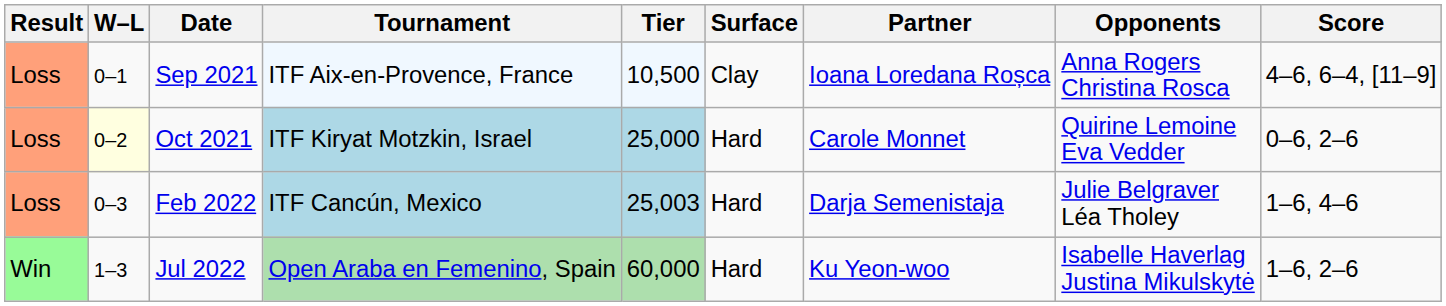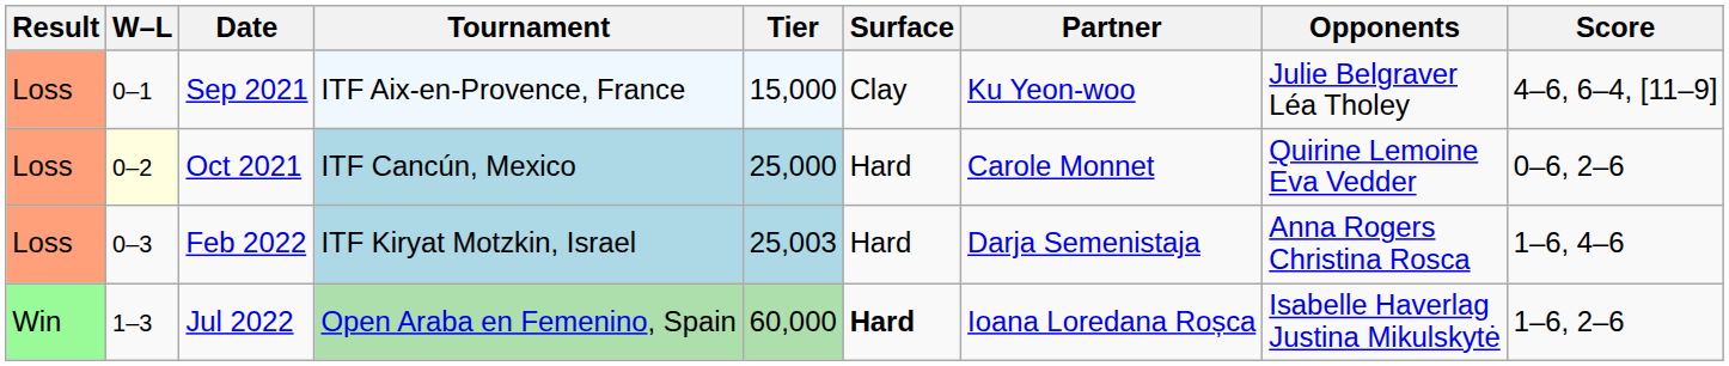Sep 2021 | Tier: 10,500 -> 15,000
Sep 2021 | Partner: Ioana Loredana Roșca -> Ku Yeon-woo
Sep 2021 | Opponents: Anna Rogers Christina Rosca -> Julie Belgraver Léa Tholey
Oct 2021 | Tournament: ITF Kiryat Motzkin, Israel -> ITF Cancún, Mexico
Feb 2022 | Tournament: ITF Cancún, Mexico -> ITF Kiryat Motzkin, Israel
Feb 2022 | Opponents: Julie Belgraver Léa Tholey -> Anna Rogers Christina Rosca
Jul 2022 | Surface: normal -> bold
Jul 2022 | Partner: Ku Yeon-woo -> Ioana Loredana Roșca
